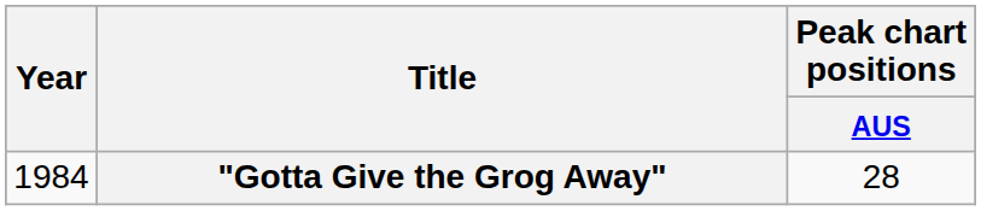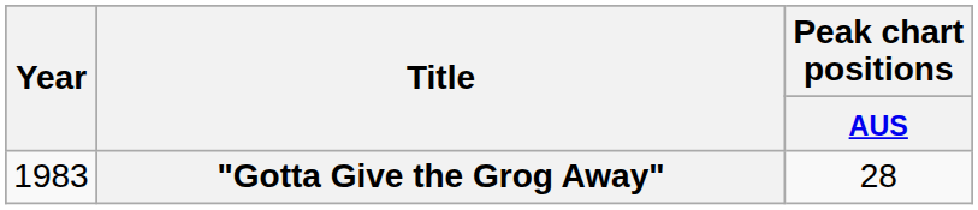"Gotta Give the Grog Away" | Year: 1984 -> 1983
